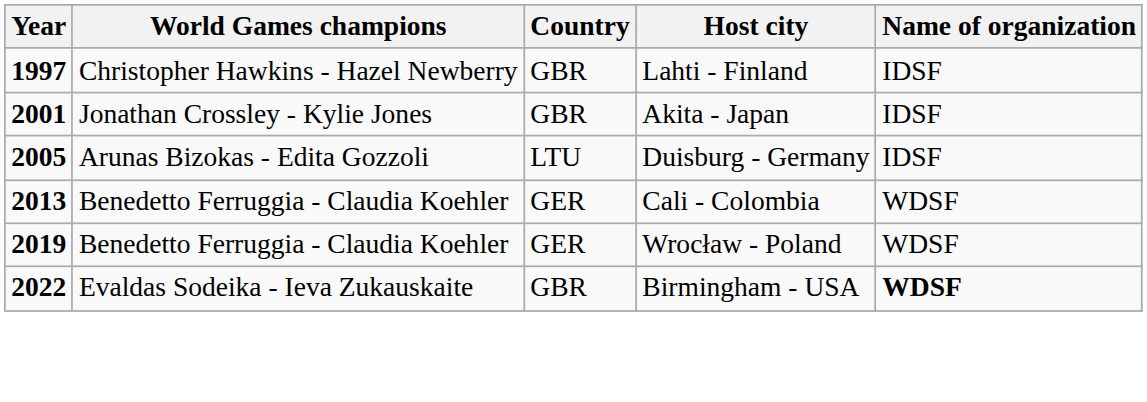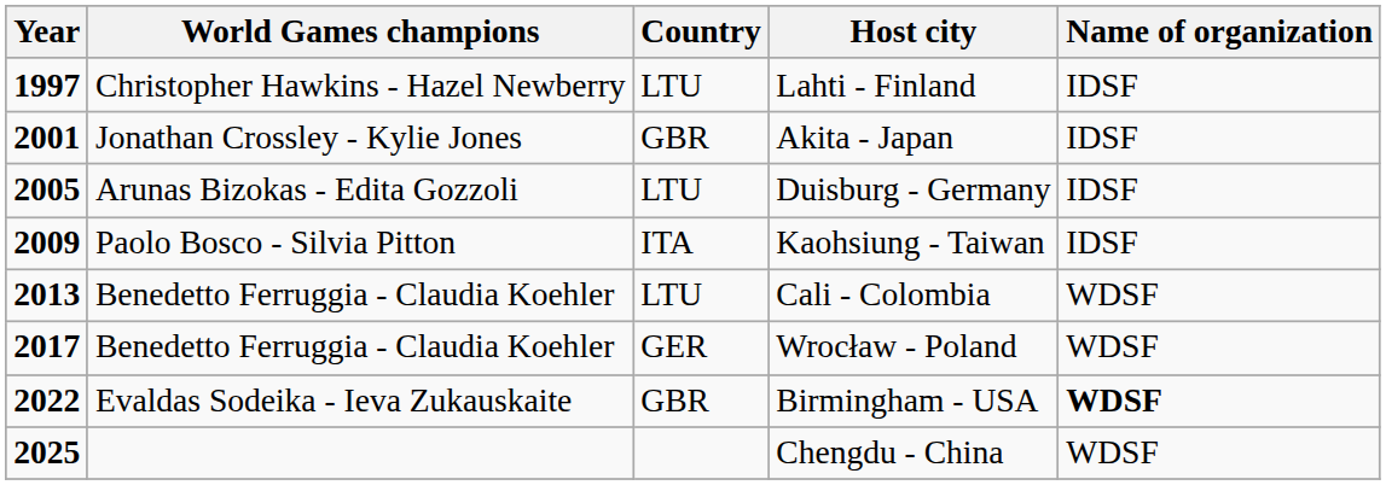Lahti - Finland | Country: GBR -> LTU
+ row: 2009 | Paolo Bosco - Silvia Pitton | ITA | Kaohsiung - Taiwan | IDSF
Cali - Colombia | Country: GER -> LTU
Wrocław - Poland | Year: 2019 -> 2017
+ row: 2025 | Chengdu - China | WDSF
